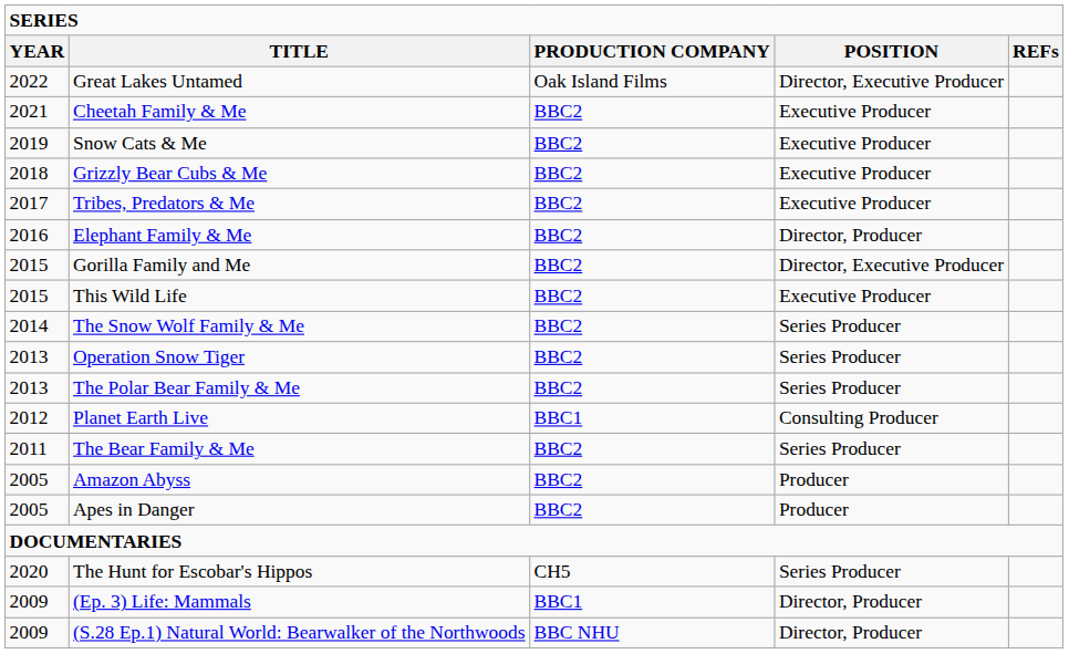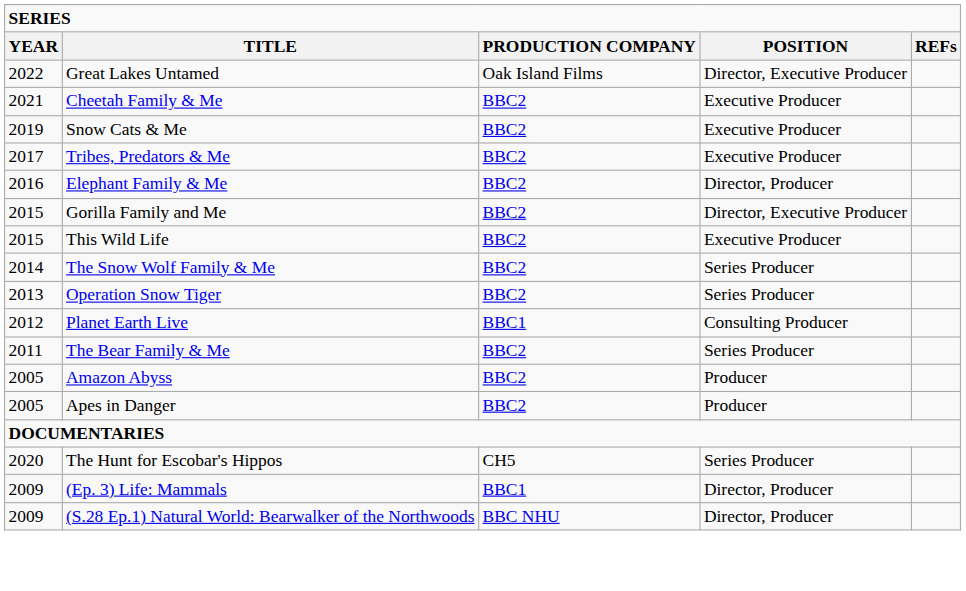- row: 2018 | Grizzly Bear Cubs & Me | BBC2 | Executive Producer
- row: 2013 | The Polar Bear Family & Me | BBC2 | Series Producer
